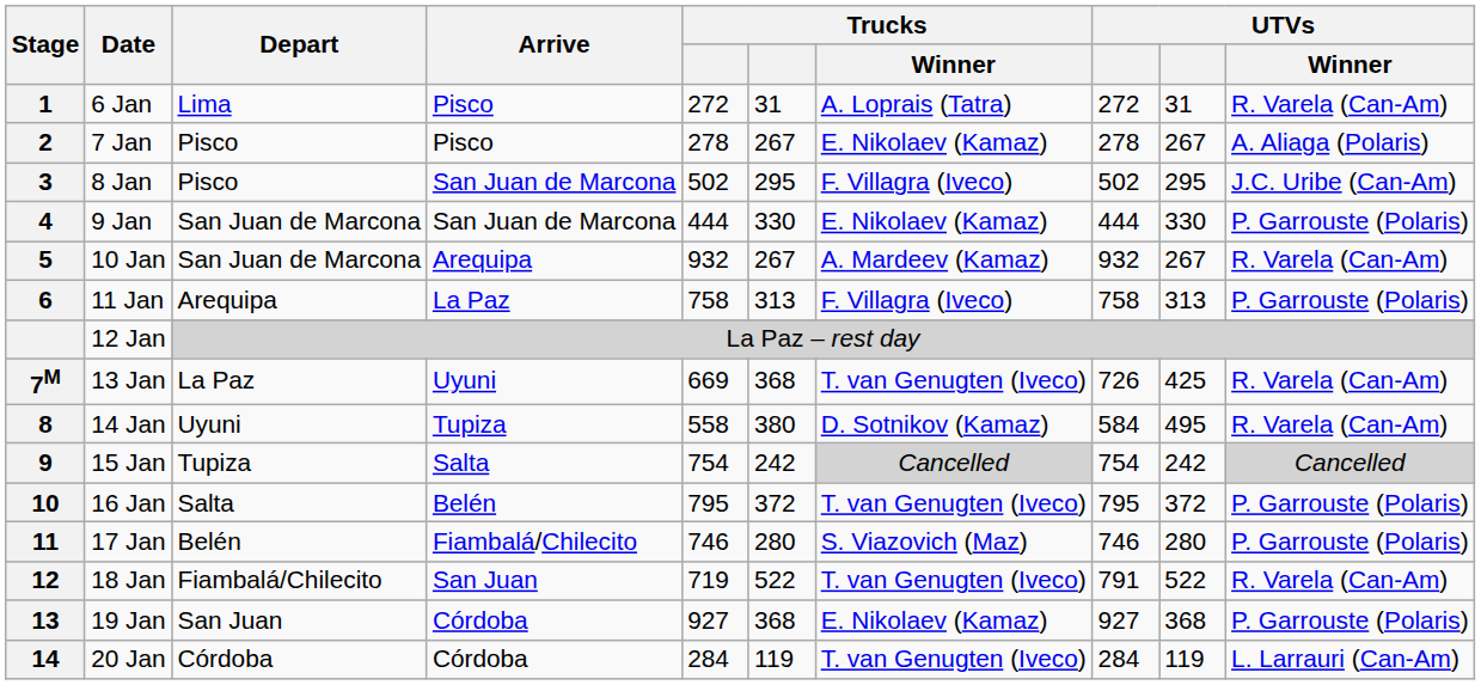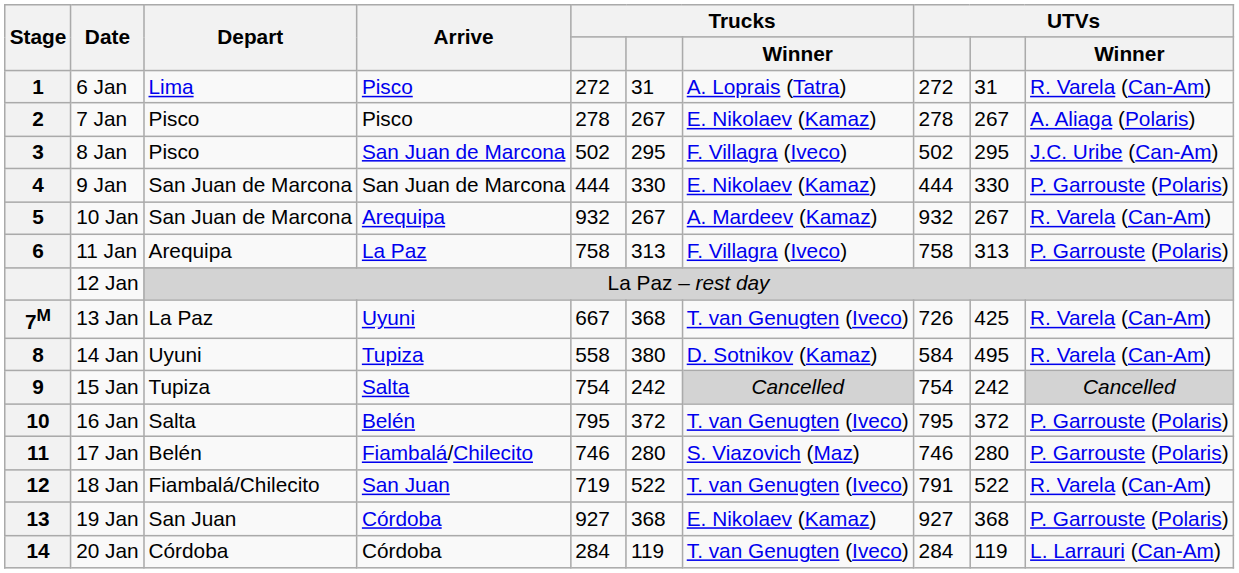13 Jan | column 5: 669 -> 667
